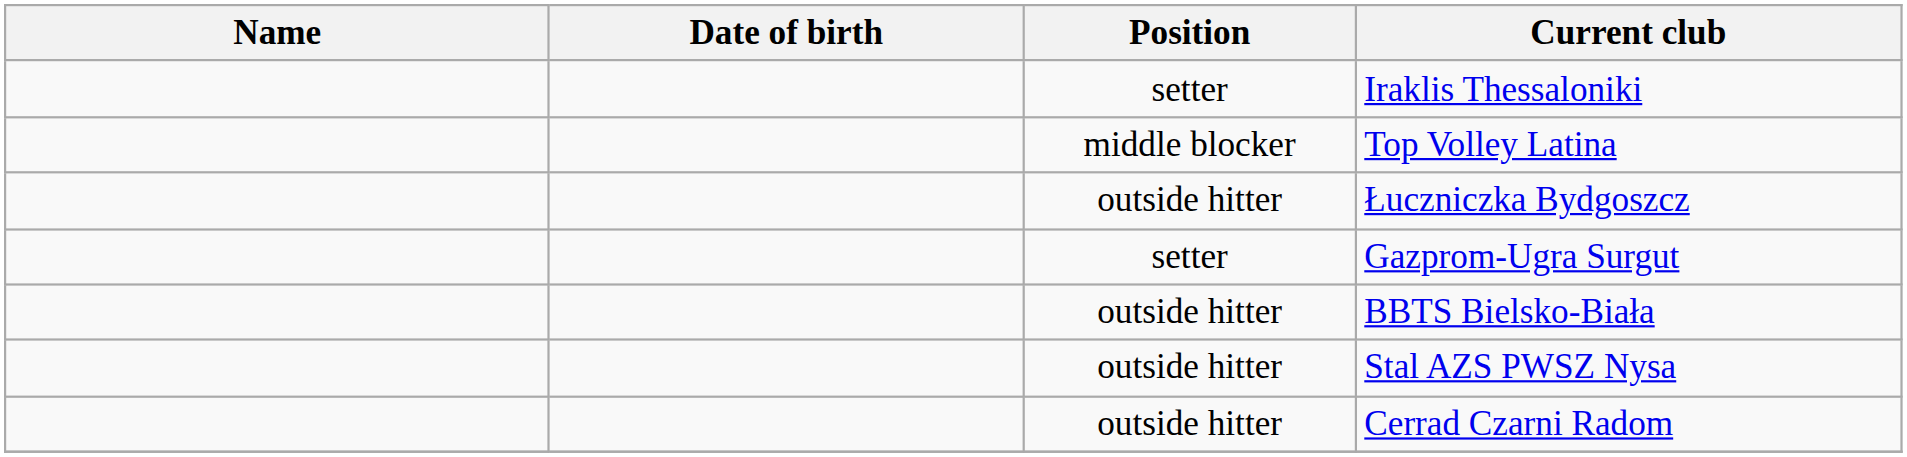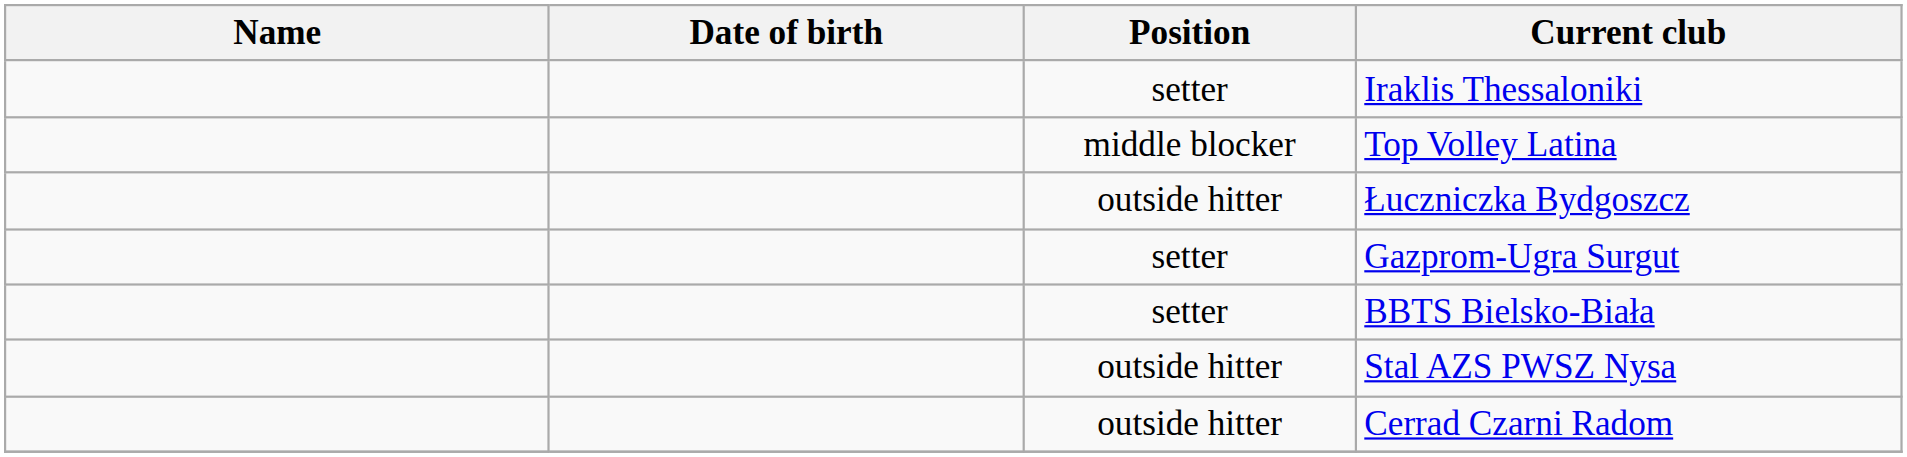BBTS Bielsko-Biała | Position: outside hitter -> setter
